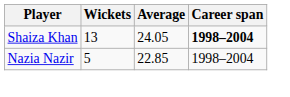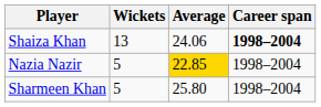Shaiza Khan | Average: 24.05 -> 24.06
Nazia Nazir | Average: no background -> gold background
+ row: Sharmeen Khan | 5 | 25.80 | 1998–2004
